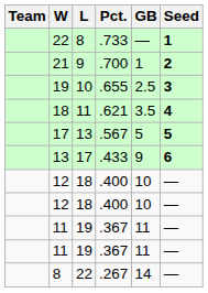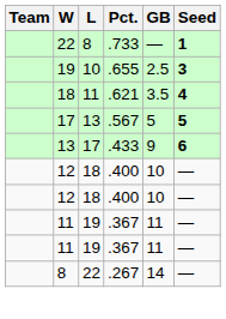- row: 21 | 9 | .700 | 1 | 2
